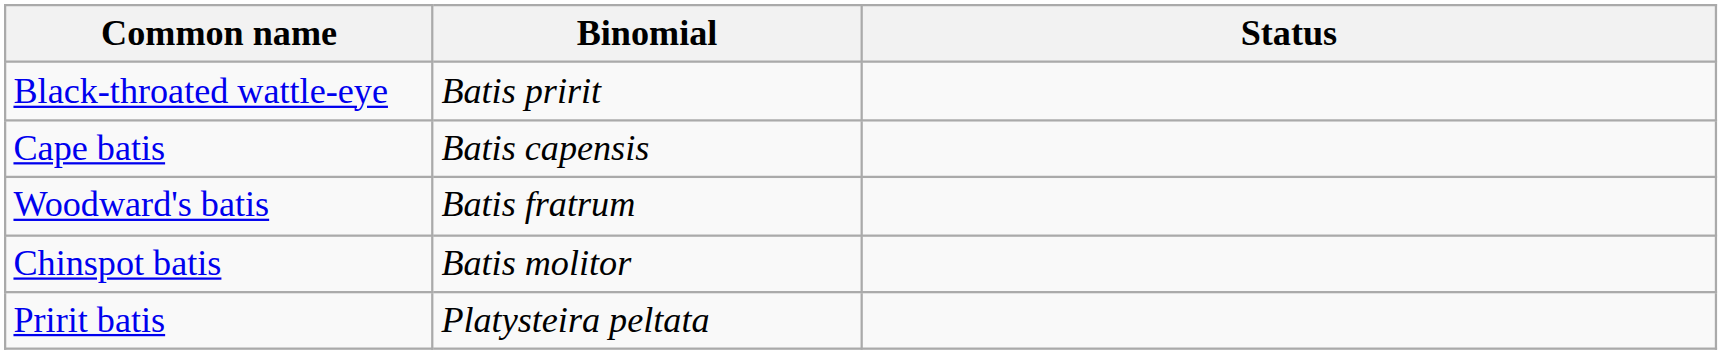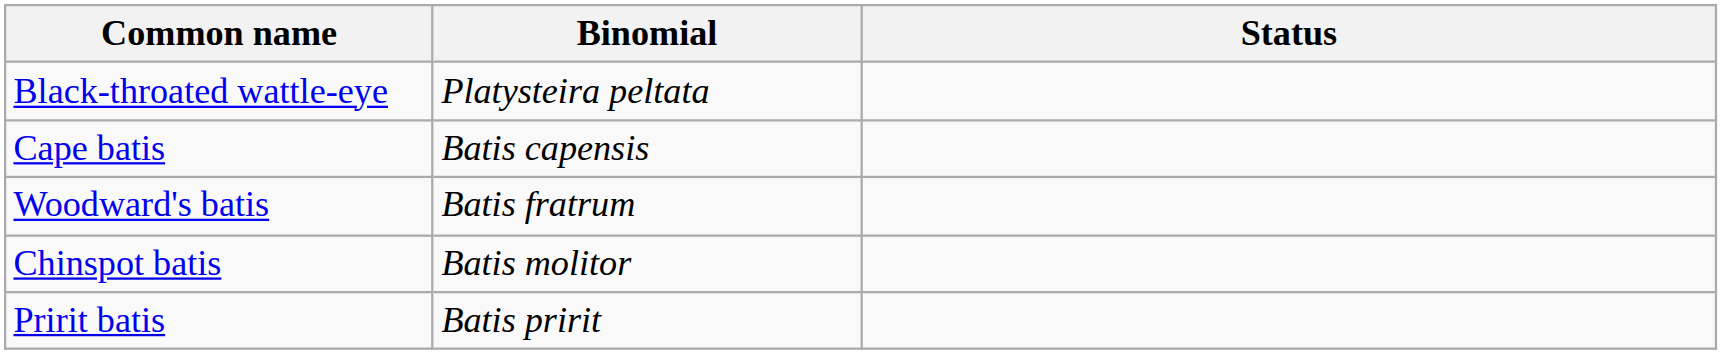Black-throated wattle-eye | Binomial: Batis pririt -> Platysteira peltata
Pririt batis | Binomial: Platysteira peltata -> Batis pririt
